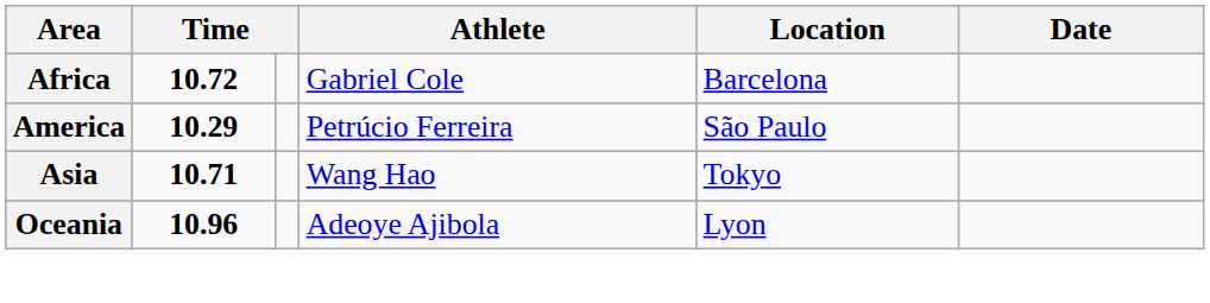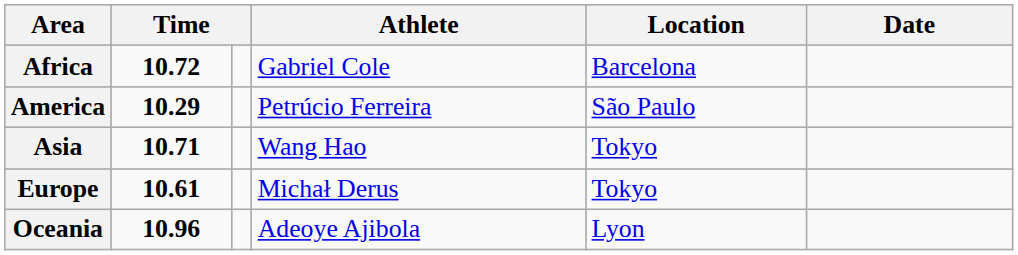+ row: Europe | 10.61 | Michał Derus | Tokyo
